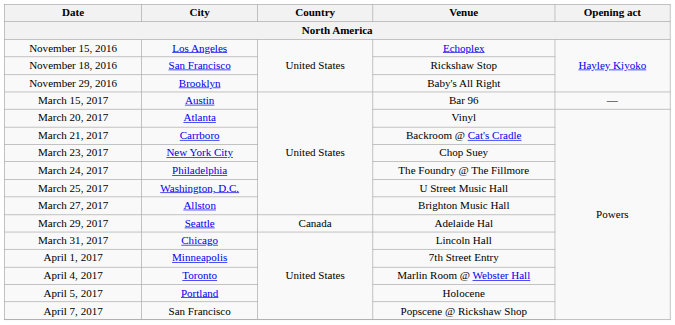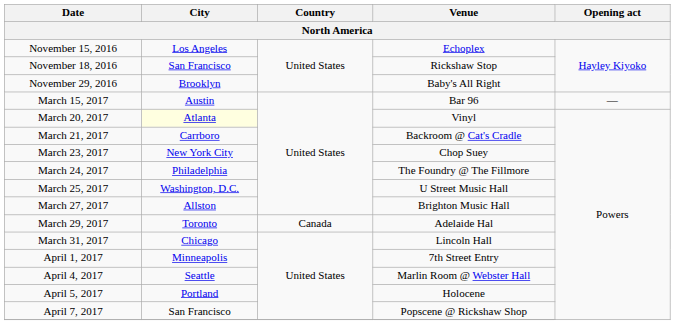March 20, 2017 | City: no background -> lightyellow background
March 29, 2017 | City: Seattle -> Toronto
April 4, 2017 | City: Toronto -> Seattle
